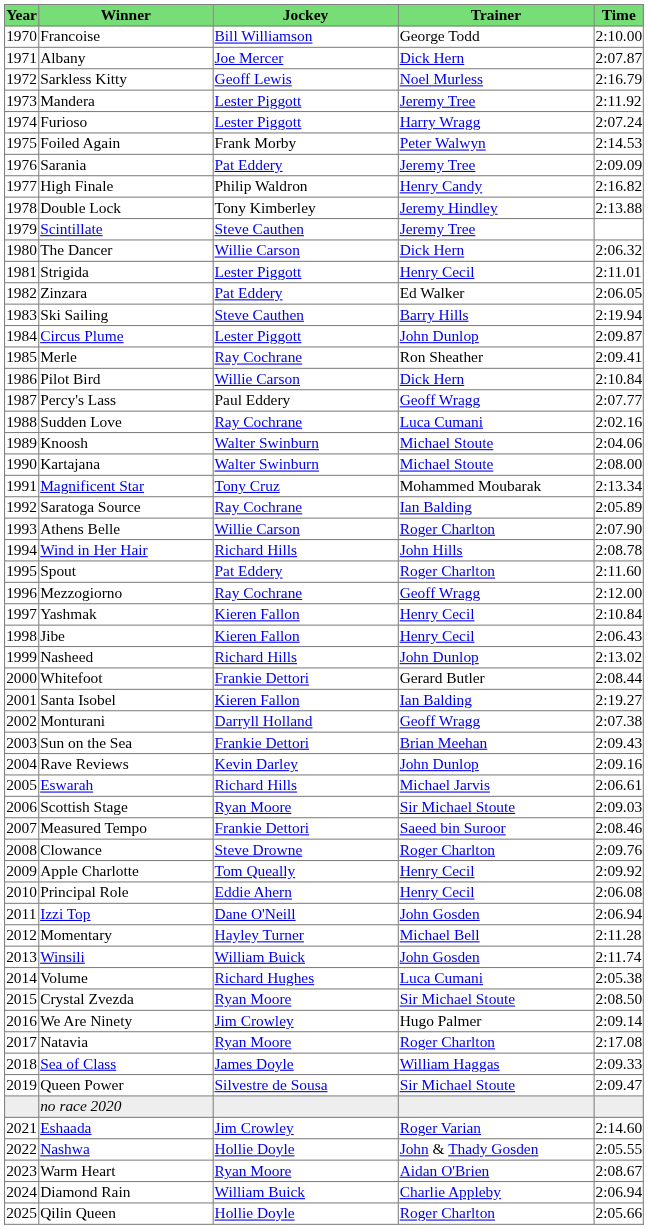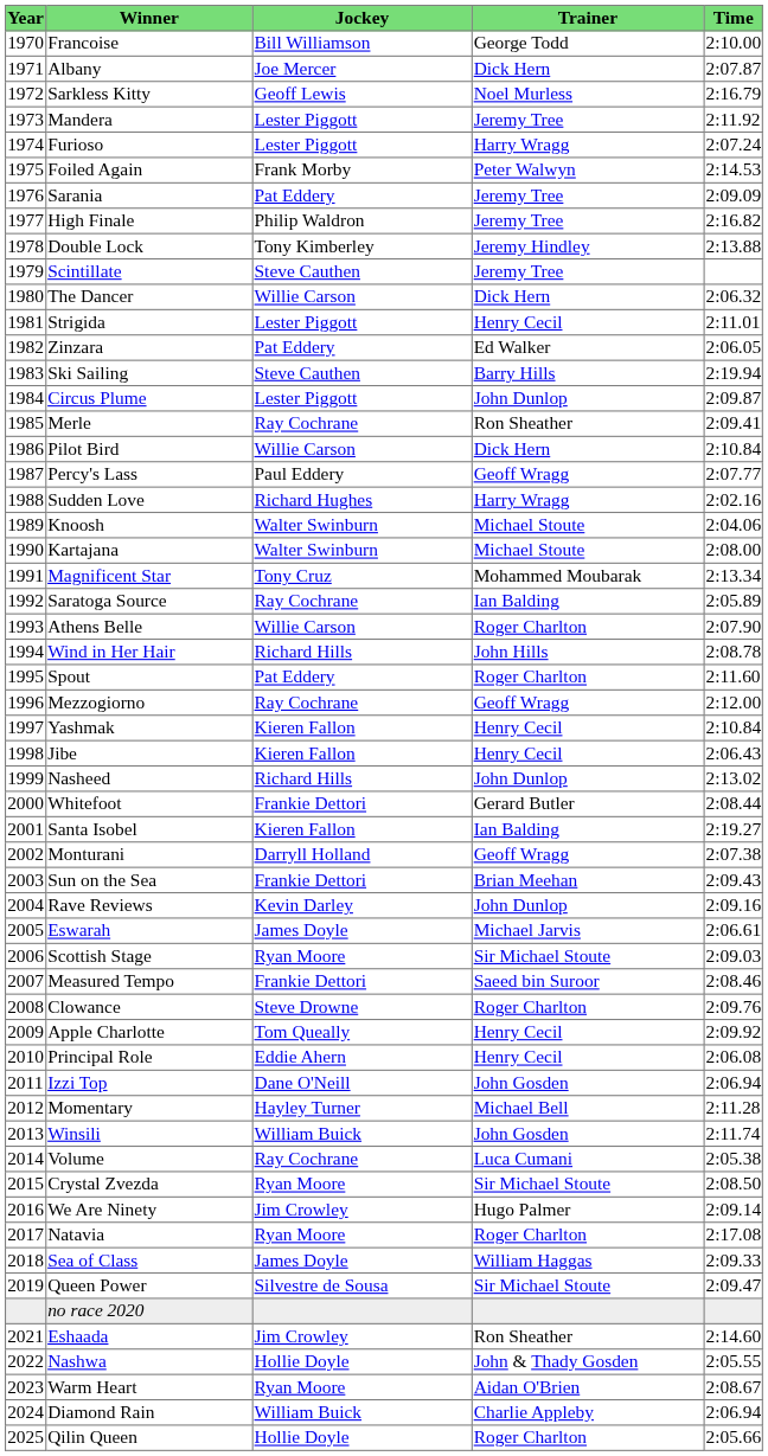High Finale | Trainer: Henry Candy -> Jeremy Tree
Sudden Love | Jockey: Ray Cochrane -> Richard Hughes
Sudden Love | Trainer: Luca Cumani -> Harry Wragg
Eswarah | Jockey: Richard Hills -> James Doyle
Volume | Jockey: Richard Hughes -> Ray Cochrane
Eshaada | Trainer: Roger Varian -> Ron Sheather
